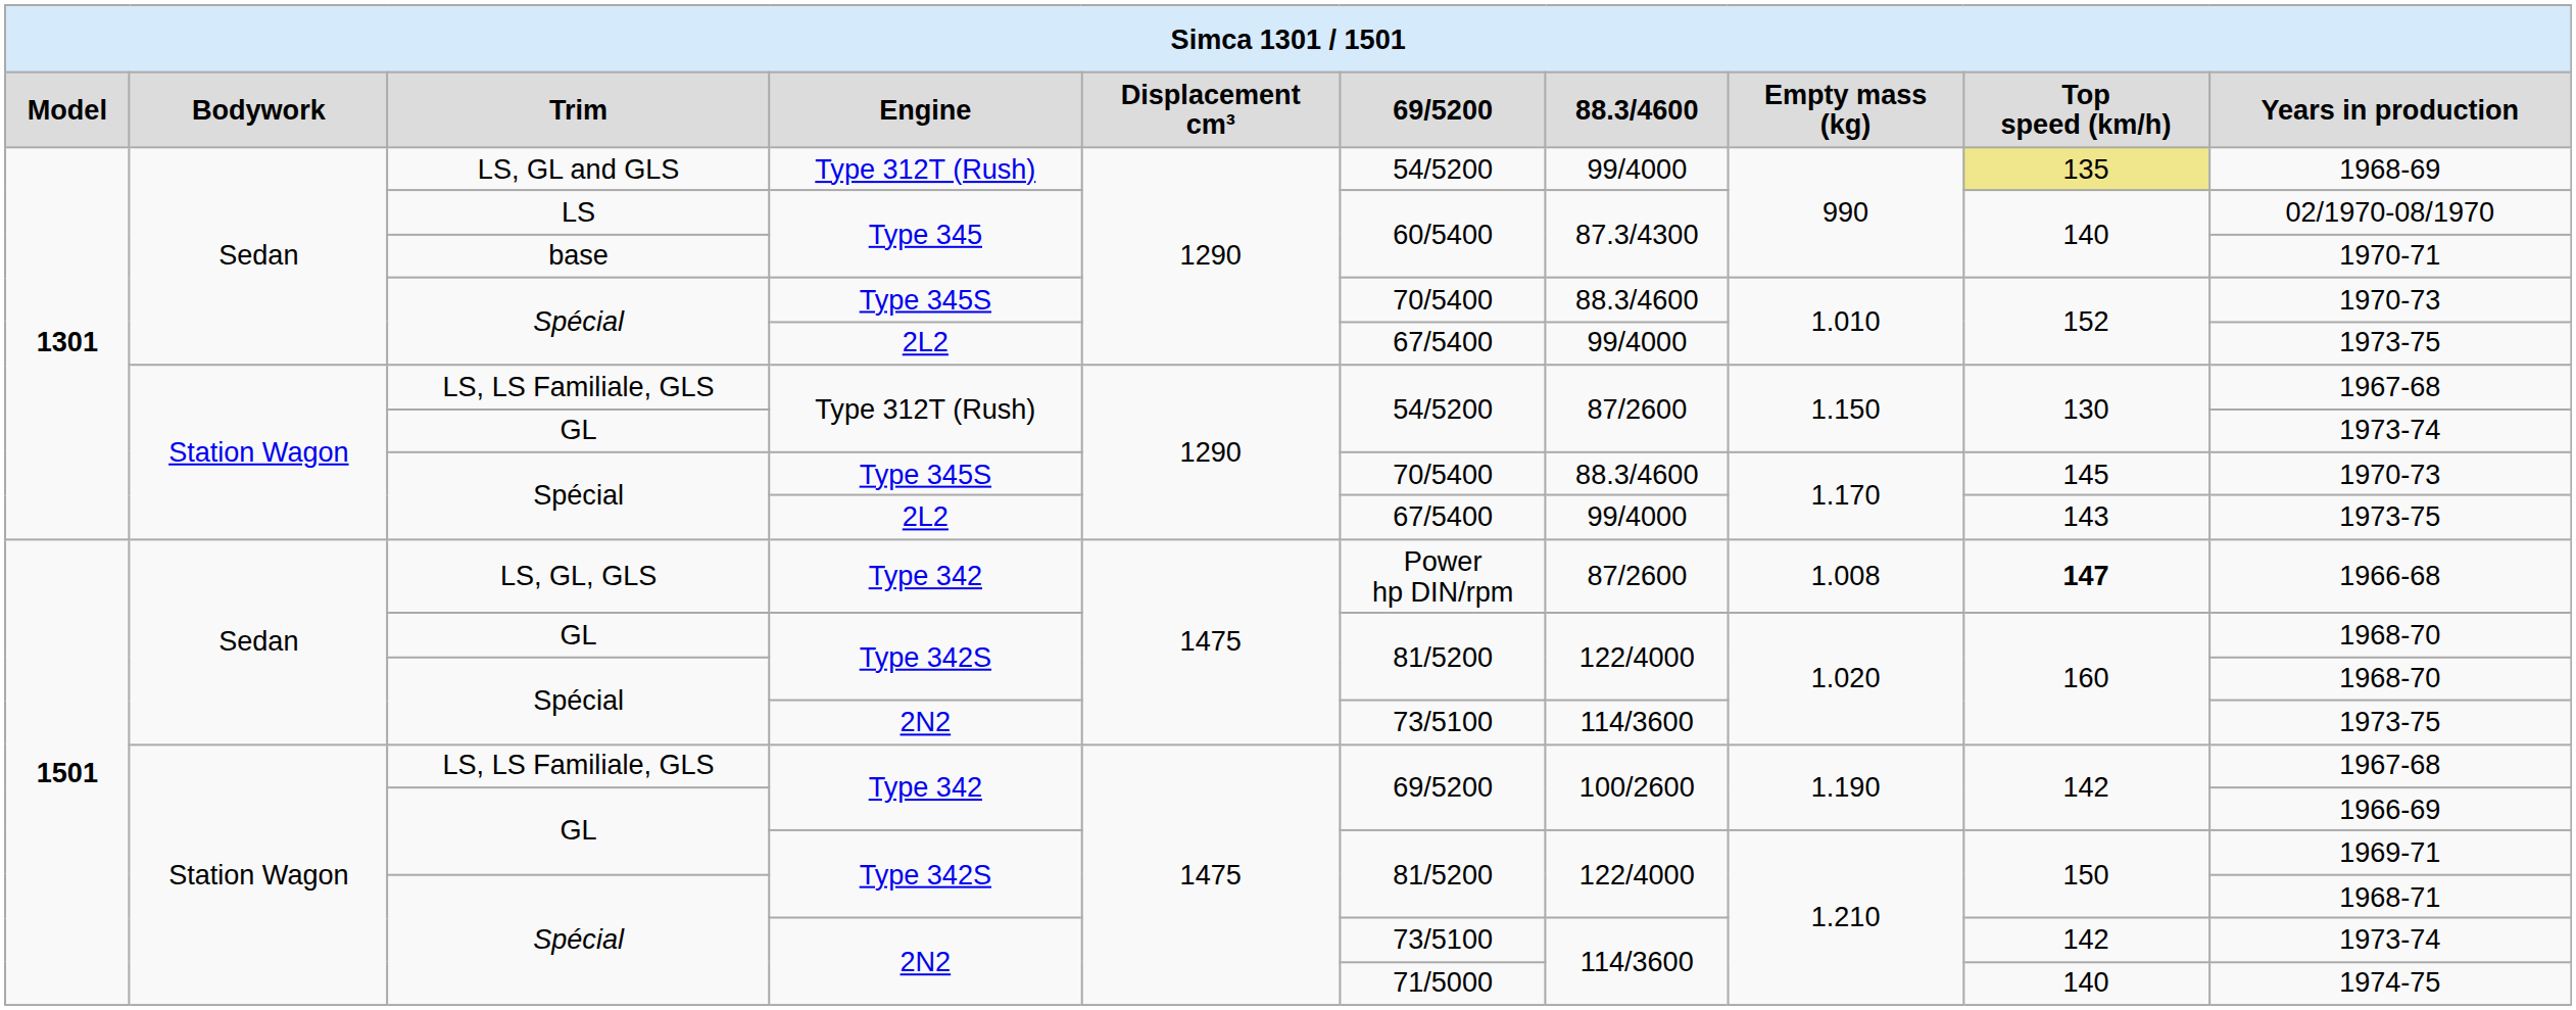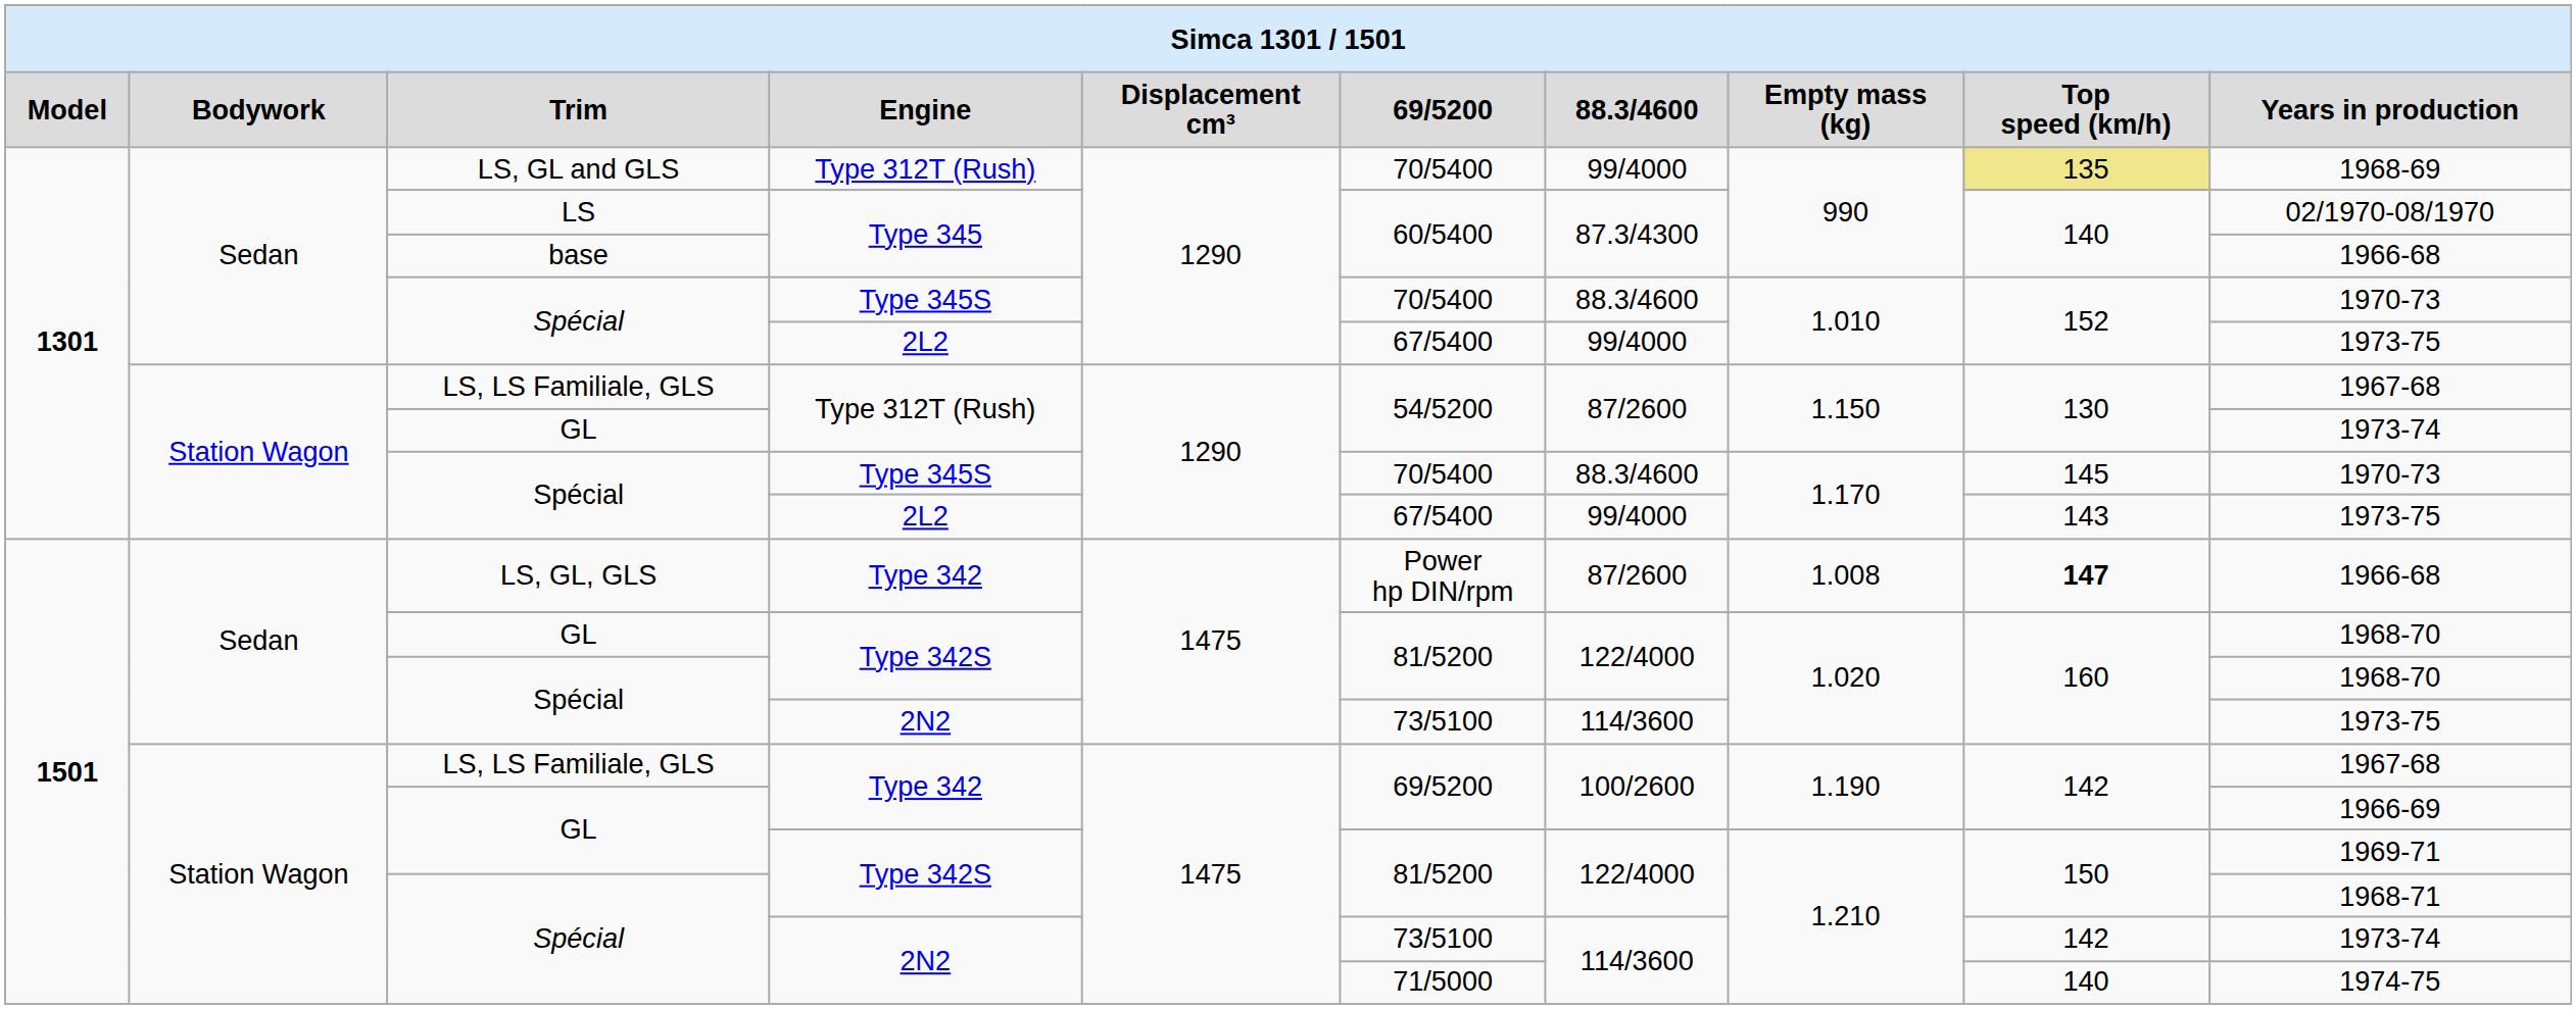LS, GL and GLS | column 6: 54/5200 -> 70/5400
base | column 10: 1970-71 -> 1966-68
